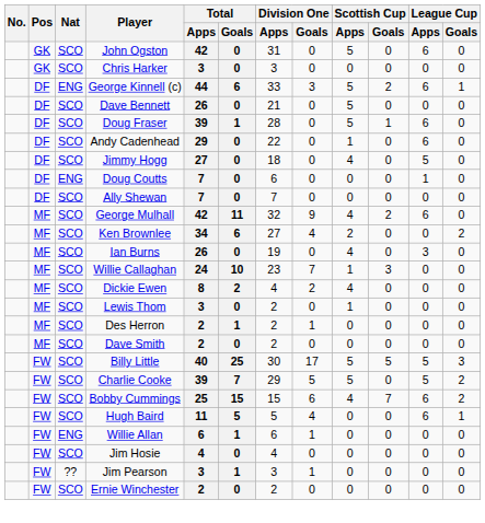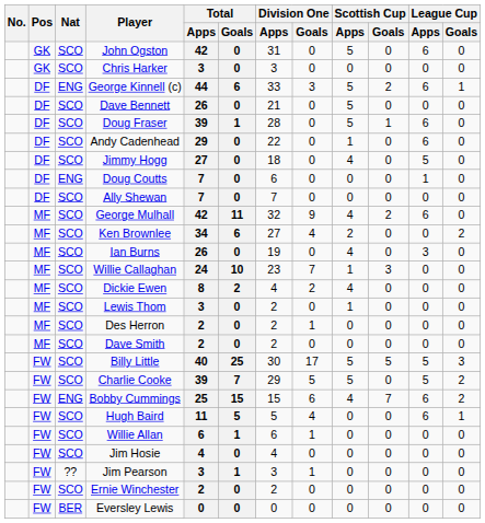Des Herron | Total / Goals: 1 -> 0
Bobby Cummings | Nat: SCO -> ENG
Willie Allan | Nat: ENG -> SCO
+ row: FW | BER | Eversley Lewis | 0 | 0 | 0 | 0 | 0 | 0 | 0 | 0
